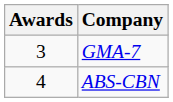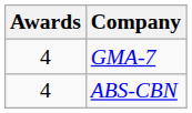GMA-7 | Awards: 3 -> 4
